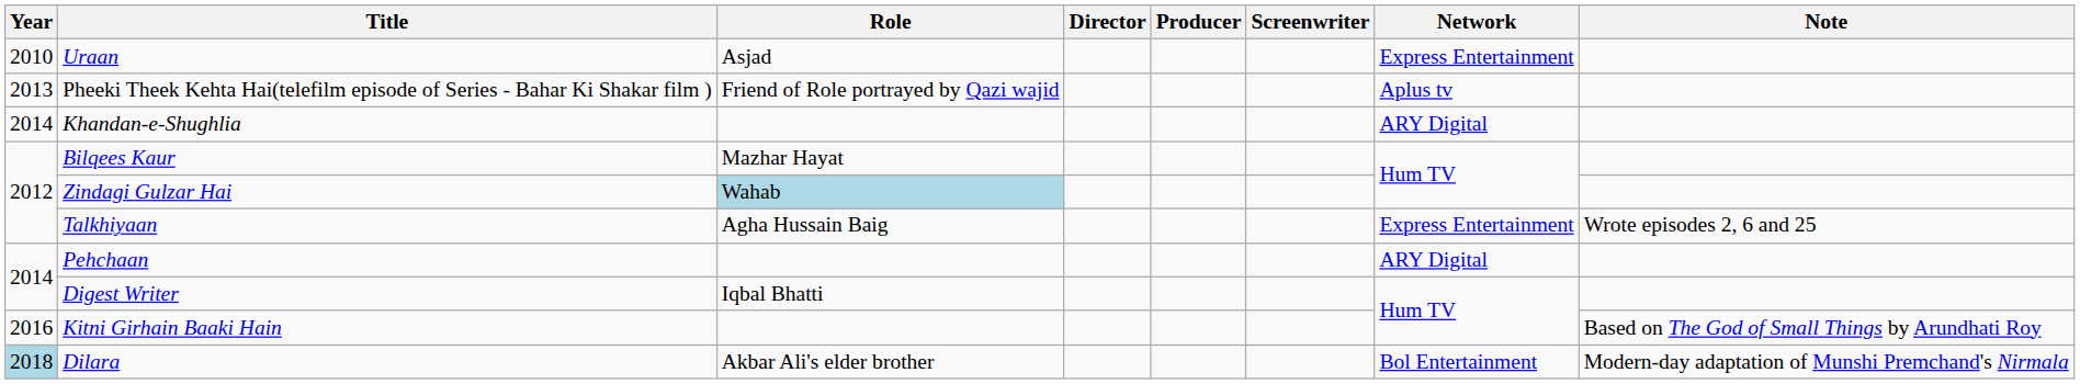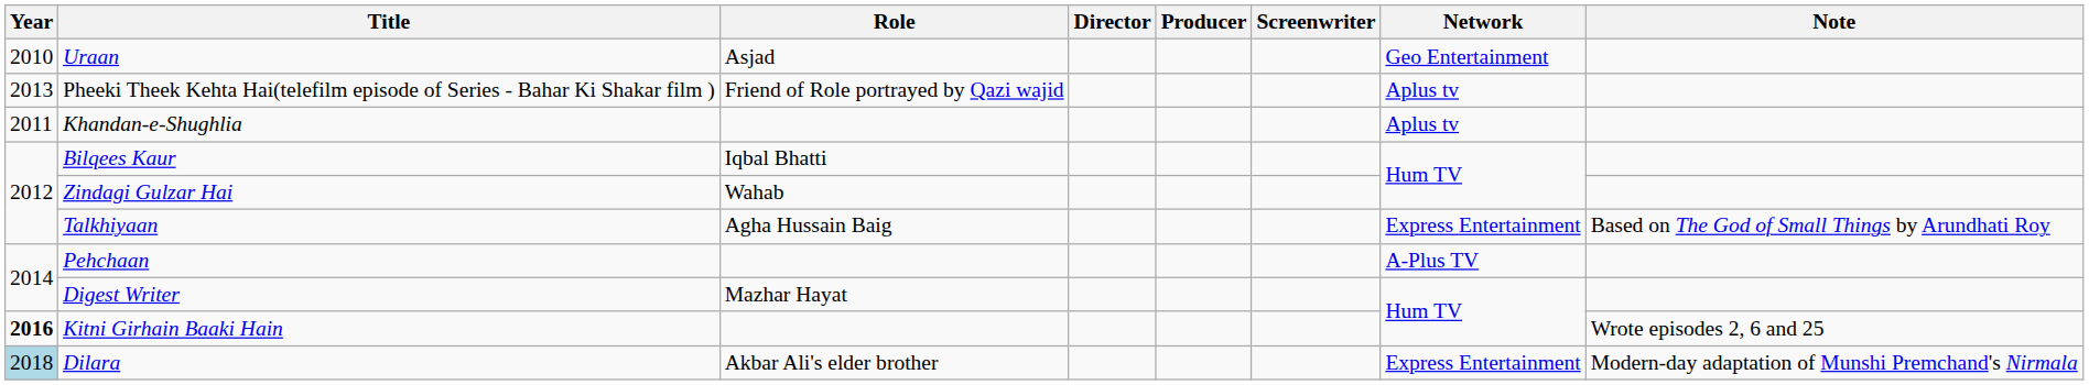Uraan | Network: Express Entertainment -> Geo Entertainment
Khandan-e-Shughlia | Year: 2014 -> 2011
Khandan-e-Shughlia | Network: ARY Digital -> Aplus tv
Bilqees Kaur | Role: Mazhar Hayat -> Iqbal Bhatti
Zindagi Gulzar Hai | Role: lightblue background -> no background
Talkhiyaan | Note: Wrote episodes 2, 6 and 25 -> Based on The God of Small Things by Arundhati Roy
Pehchaan | Network: ARY Digital -> A-Plus TV
Digest Writer | Role: Iqbal Bhatti -> Mazhar Hayat
Kitni Girhain Baaki Hain | Year: normal -> bold
Kitni Girhain Baaki Hain | Note: Based on The God of Small Things by Arundhati Roy -> Wrote episodes 2, 6 and 25
Dilara | Network: Bol Entertainment -> Express Entertainment
